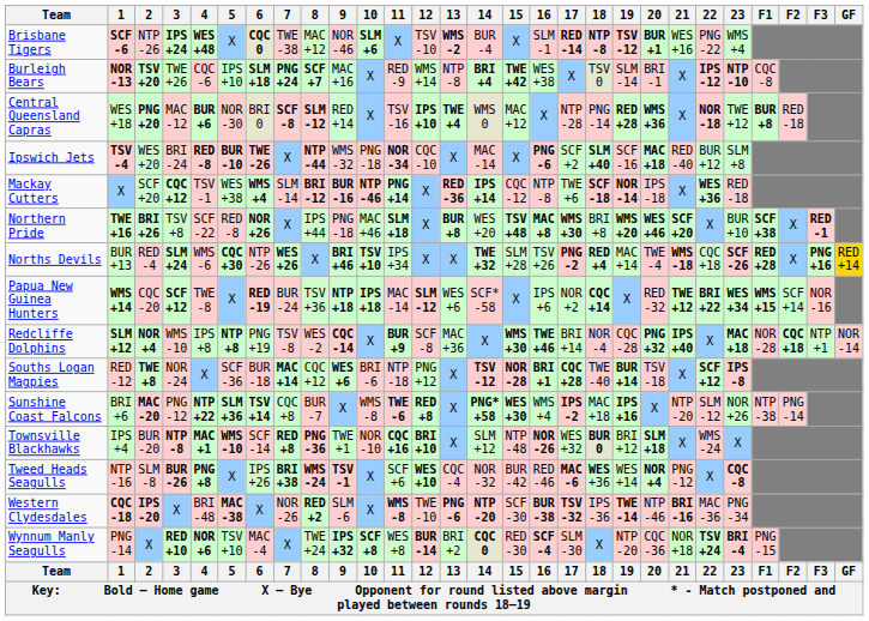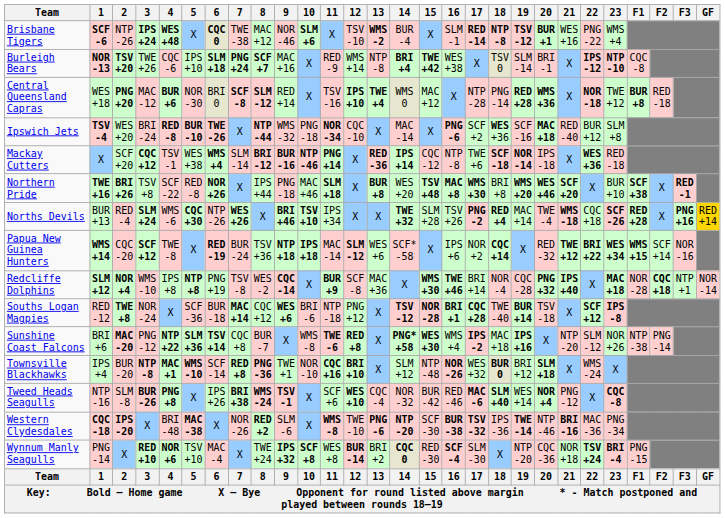Ipswich Jets | 18: SLM +40 -> WES +36
Tweed Heads Seagulls | 18: WES +36 -> SLM +40
